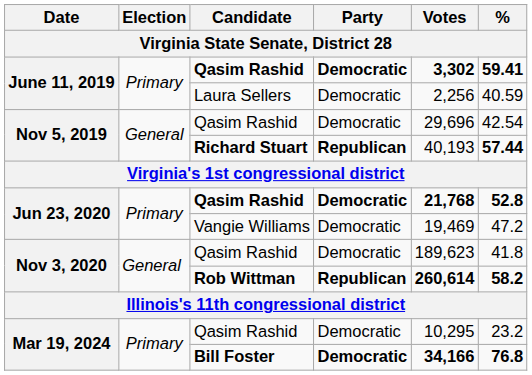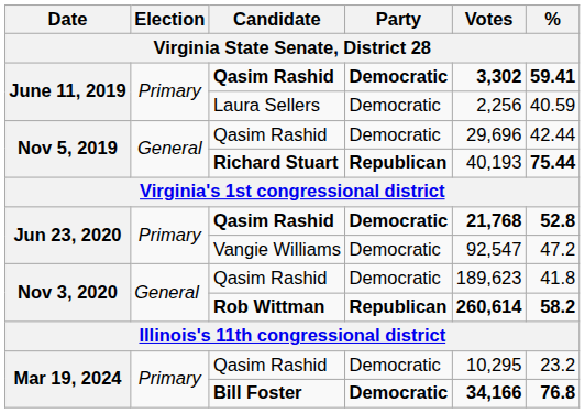Nov 5, 2019 / Qasim Rashid | %: 42.54 -> 42.44
Richard Stuart | %: 57.44 -> 75.44
Vangie Williams | Votes: 19,469 -> 92,547
